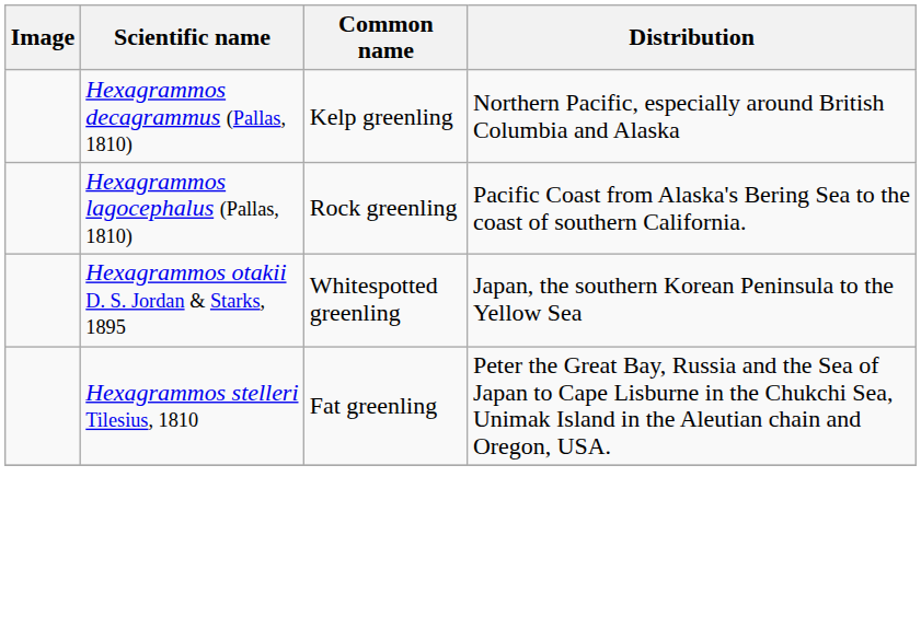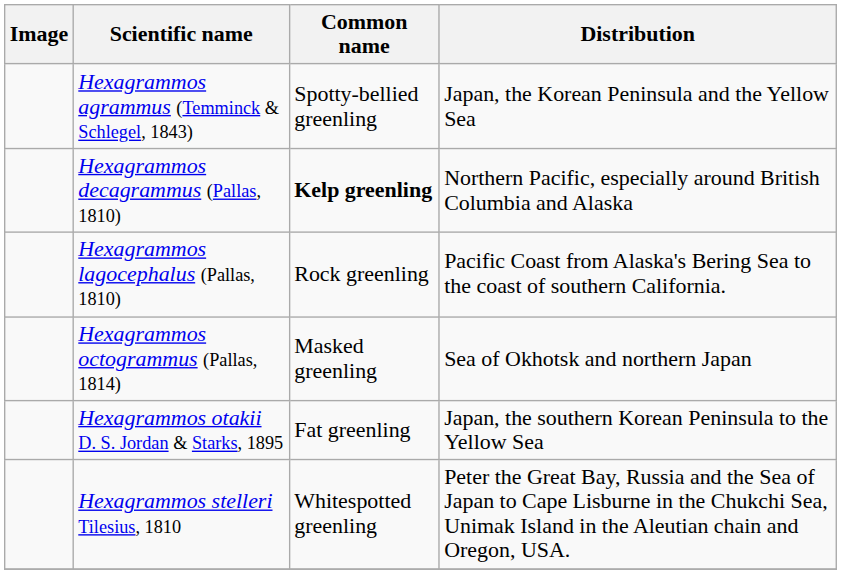+ row: Hexagrammos agrammus (Temminck & Schlegel, 1843) | Spotty-bellied greenling | Japan, the Korean Peninsula and the Yellow Sea
Hexagrammos decagrammus (Pallas, 1810) | Common name: normal -> bold
+ row: Hexagrammos octogrammus (Pallas, 1814) | Masked greenling | Sea of Okhotsk and northern Japan
Hexagrammos otakii D. S. Jordan & Starks, 1895 | Common name: Whitespotted greenling -> Fat greenling
Hexagrammos stelleri Tilesius, 1810 | Common name: Fat greenling -> Whitespotted greenling
